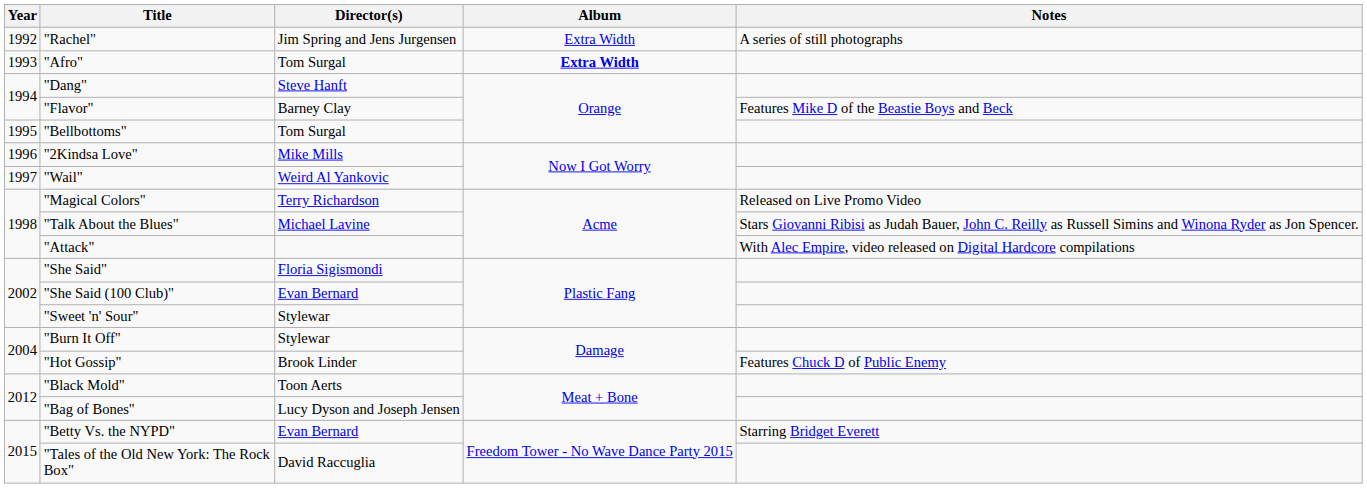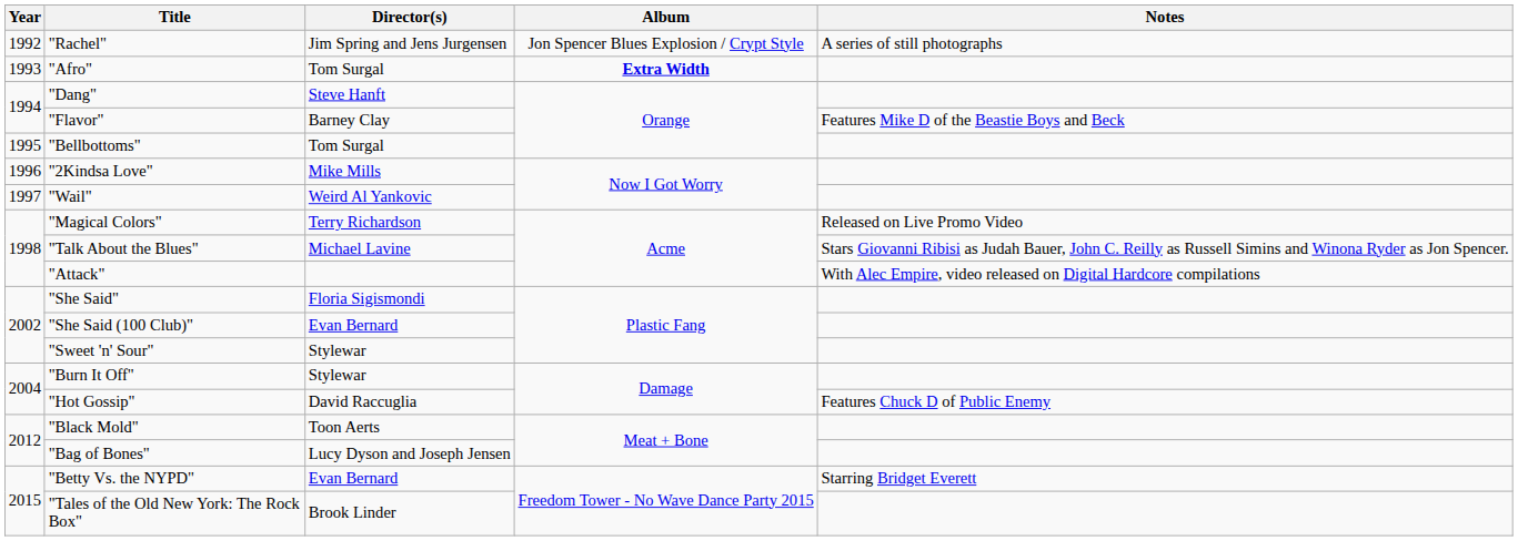"Rachel" | Album: Extra Width -> Jon Spencer Blues Explosion / Crypt Style
"Hot Gossip" | Director(s): Brook Linder -> David Raccuglia
"Tales of the Old New York: The Rock Box" | Director(s): David Raccuglia -> Brook Linder
